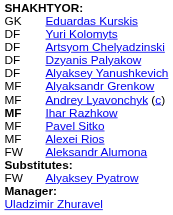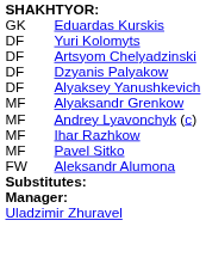Ihar Razhkow | column 1: bold -> normal
- row: MF | Alexei Rios
- row: FW | Alyaksey Pyatrow
